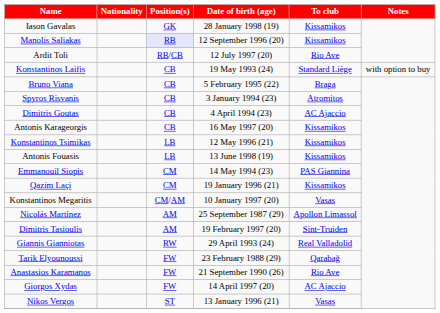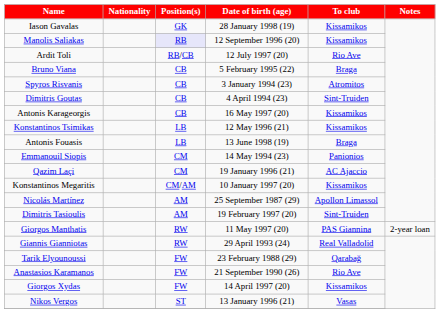- row: Konstantinos Laifis | CB | 19 May 1993 (24) | Standard Liège | with option to buy
Dimitris Goutas | To club: AC Ajaccio -> Sint-Truiden
Antonis Fouasis | To club: Kissamikos -> Braga
Emmanouil Siopis | To club: PAS Giannina -> Panionios
Qazim Laçi | To club: Kissamikos -> AC Ajaccio
Konstantinos Megaritis | To club: Vasas -> Kissamikos
+ row: Giorgos Manthatis | RW | 11 May 1997 (20) | PAS Giannina | 2-year loan
Giorgos Xydas | To club: AC Ajaccio -> Kissamikos
